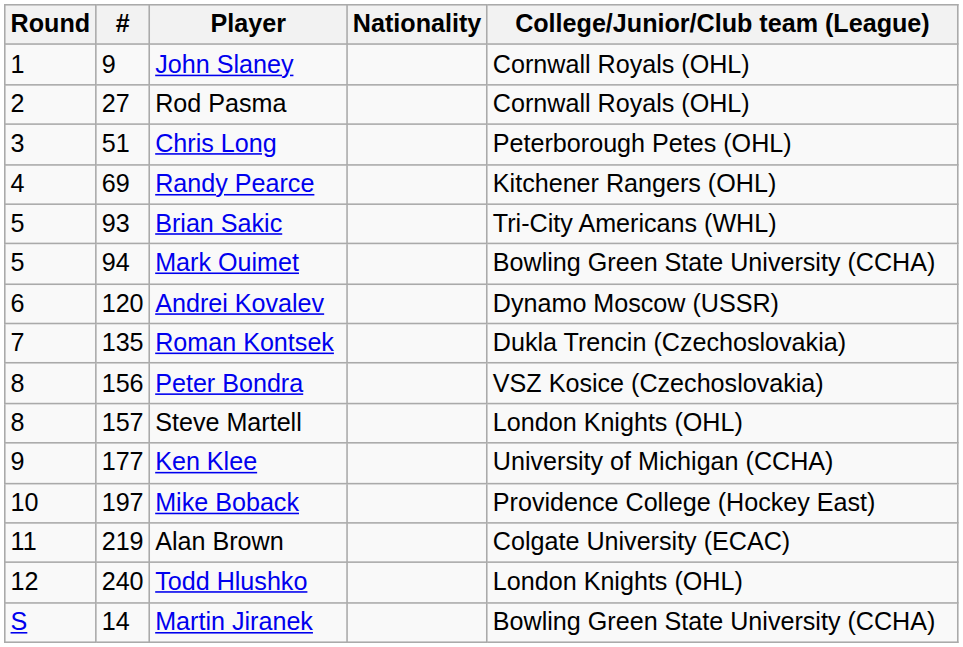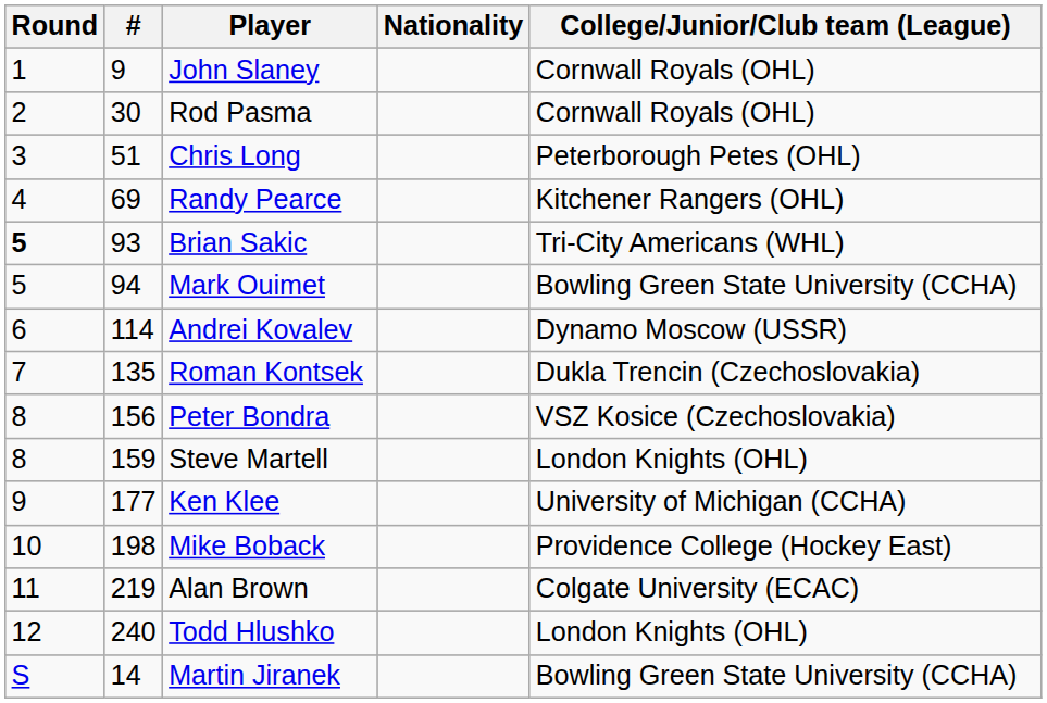Rod Pasma | #: 27 -> 30
Brian Sakic | Round: normal -> bold
Andrei Kovalev | #: 120 -> 114
Steve Martell | #: 157 -> 159
Mike Boback | #: 197 -> 198
